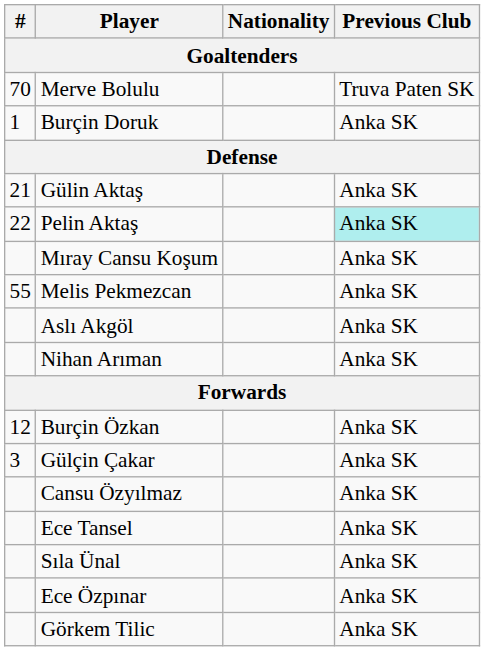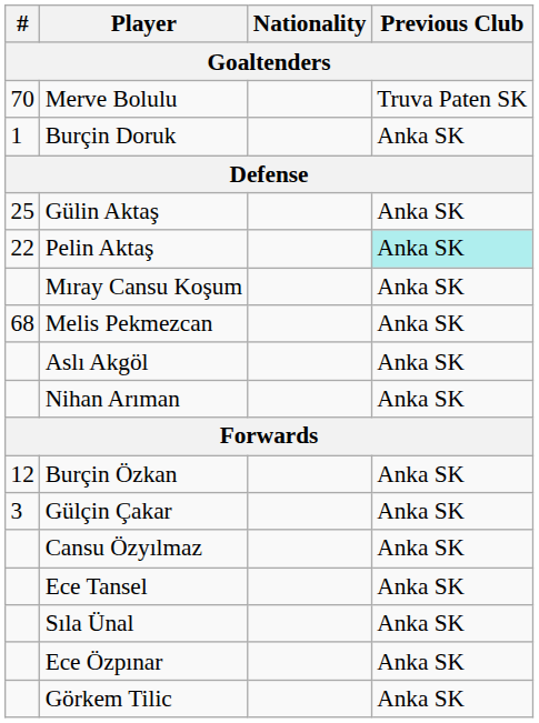Gülin Aktaş | #: 21 -> 25
Melis Pekmezcan | #: 55 -> 68
